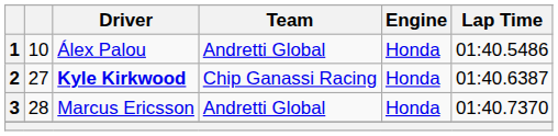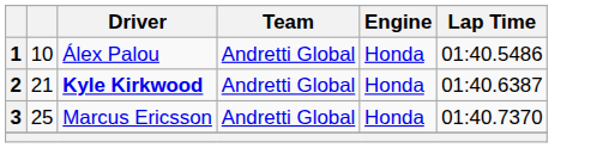2 | column 2: 27 -> 21
2 | Team: Chip Ganassi Racing -> Andretti Global
3 | column 2: 28 -> 25
